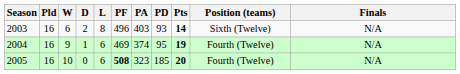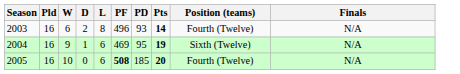- column: PA | 403 | 374 | 323
2003 | Position (teams): Sixth (Twelve) -> Fourth (Twelve)
2004 | Position (teams): Fourth (Twelve) -> Sixth (Twelve)
